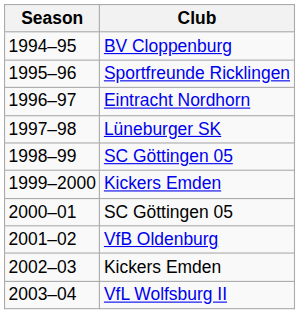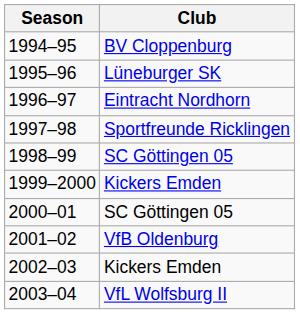1995–96 | Club: Sportfreunde Ricklingen -> Lüneburger SK
1997–98 | Club: Lüneburger SK -> Sportfreunde Ricklingen
